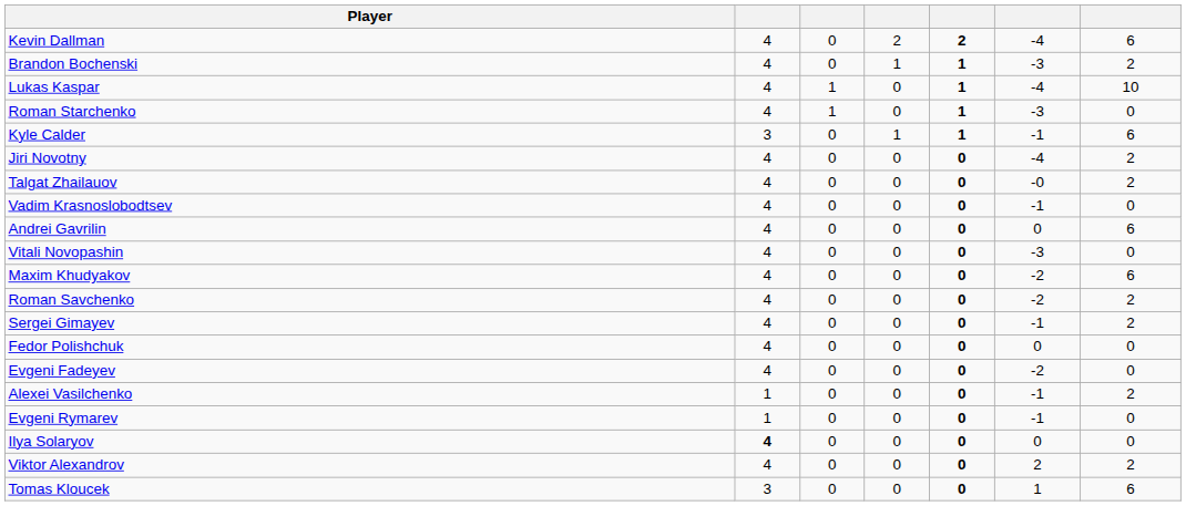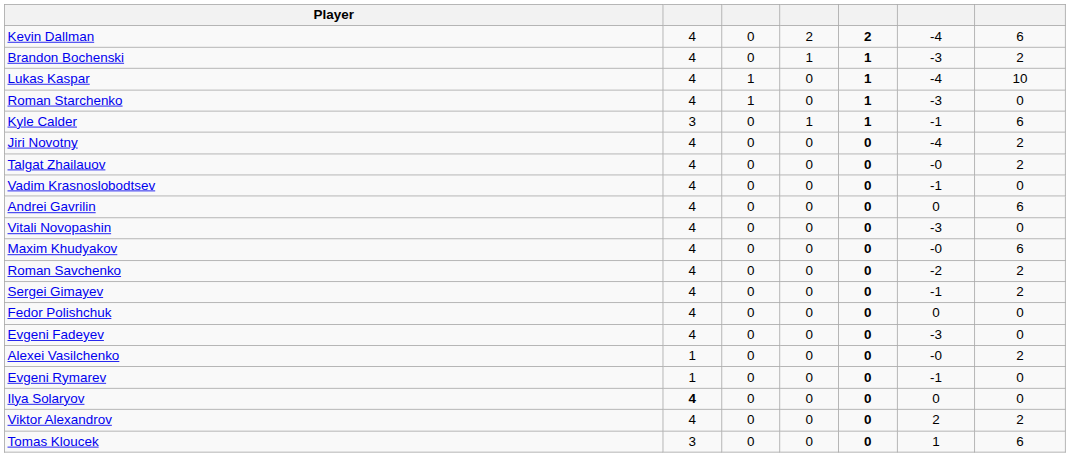Maxim Khudyakov | column 6: -2 -> -0
Evgeni Fadeyev | column 6: -2 -> -3
Alexei Vasilchenko | column 6: -1 -> -0
